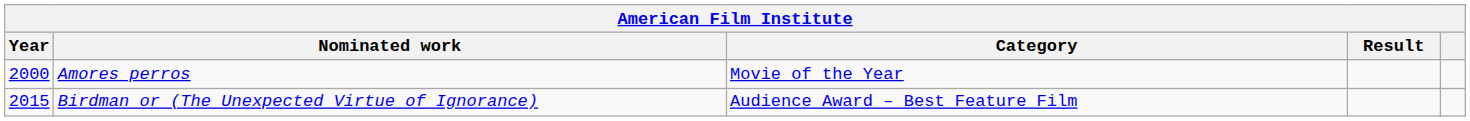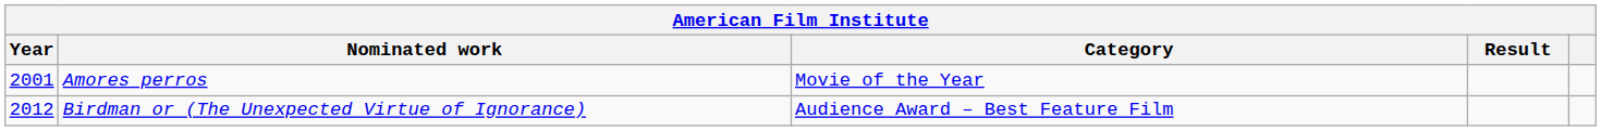Amores perros | Year: 2000 -> 2001
Birdman or (The Unexpected Virtue of Ignorance) | Year: 2015 -> 2012
